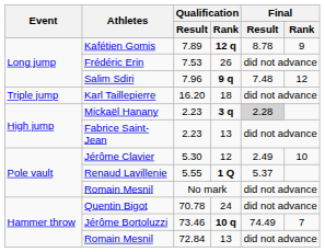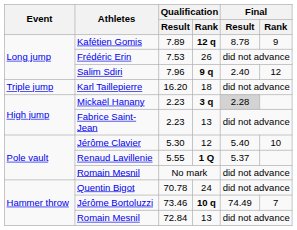Salim Sdiri | Final / Result: 7.48 -> 2.40
Jérôme Clavier | Final / Result: 2.49 -> 5.40
